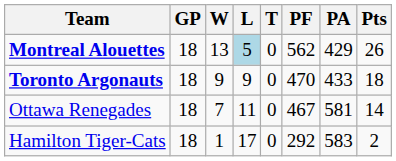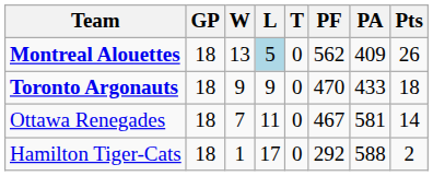Montreal Alouettes | PA: 429 -> 409
Hamilton Tiger-Cats | PA: 583 -> 588
